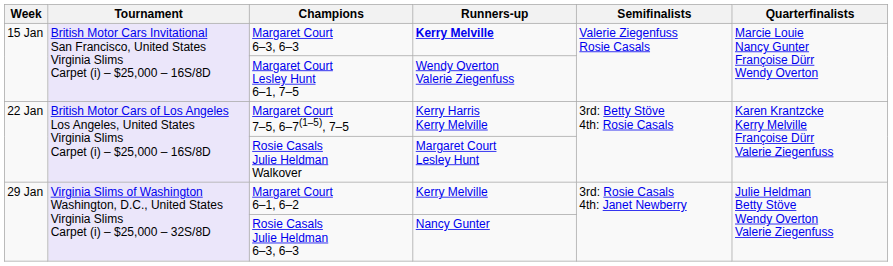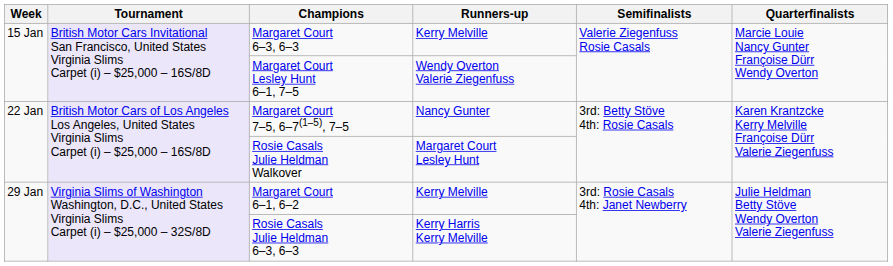Margaret Court 6–3, 6–3 | Runners-up: bold -> normal
Margaret Court 7–5, 6–7(1–5), 7–5 | Runners-up: Kerry Harris Kerry Melville -> Nancy Gunter
Rosie Casals Julie Heldman 6–3, 6–3 | Runners-up: Nancy Gunter -> Kerry Harris Kerry Melville
